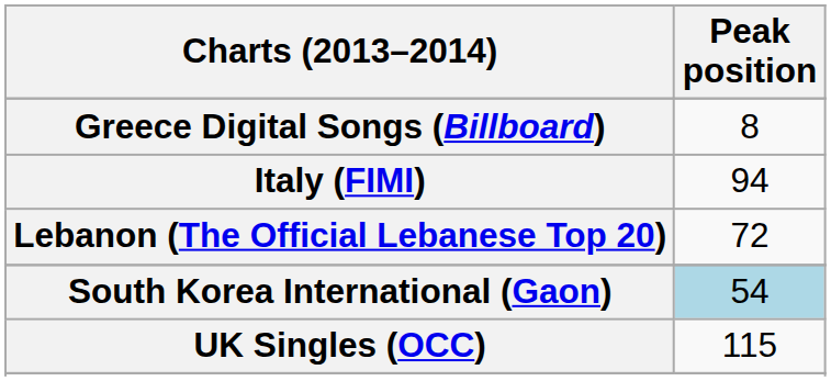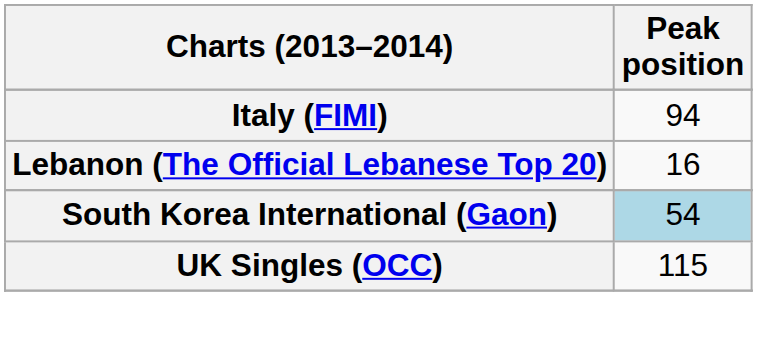- row: Greece Digital Songs (Billboard) | 8
Lebanon (The Official Lebanese Top 20) | Peak position: 72 -> 16
